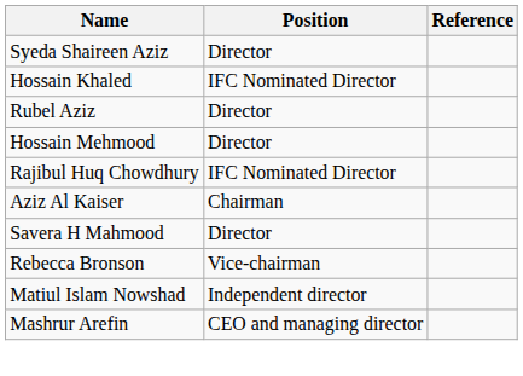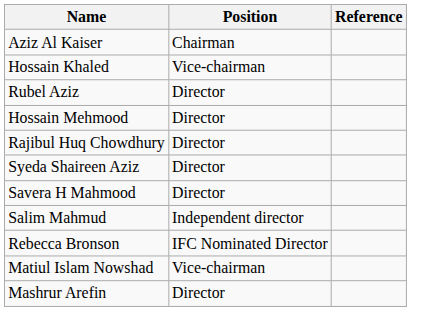rows swapped: Aziz Al Kaiser <-> Syeda Shaireen Aziz
Hossain Khaled | Position: IFC Nominated Director -> Vice-chairman
Rajibul Huq Chowdhury | Position: IFC Nominated Director -> Director
+ row: Salim Mahmud | Independent director
Rebecca Bronson | Position: Vice-chairman -> IFC Nominated Director
Matiul Islam Nowshad | Position: Independent director -> Vice-chairman
Mashrur Arefin | Position: CEO and managing director -> Director
